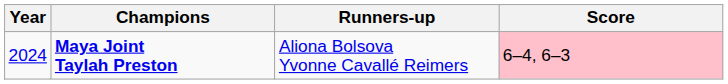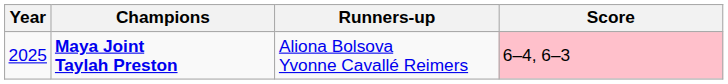Maya Joint Taylah Preston | Year: 2024 -> 2025
